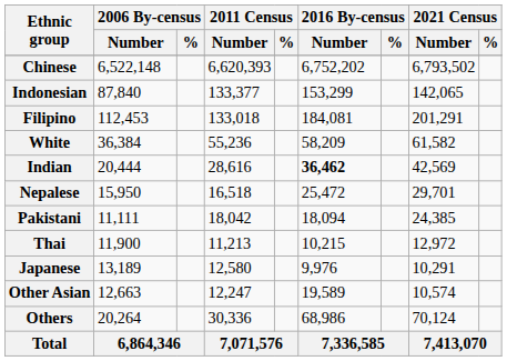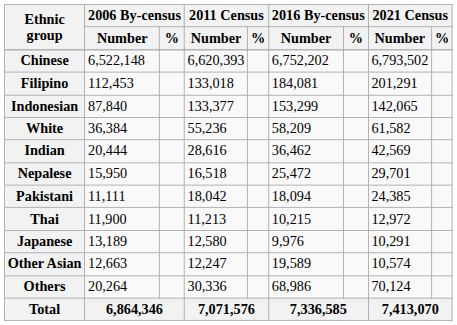rows swapped: Filipino <-> Indonesian
Indian | 2016 By-census / Number: bold -> normal
